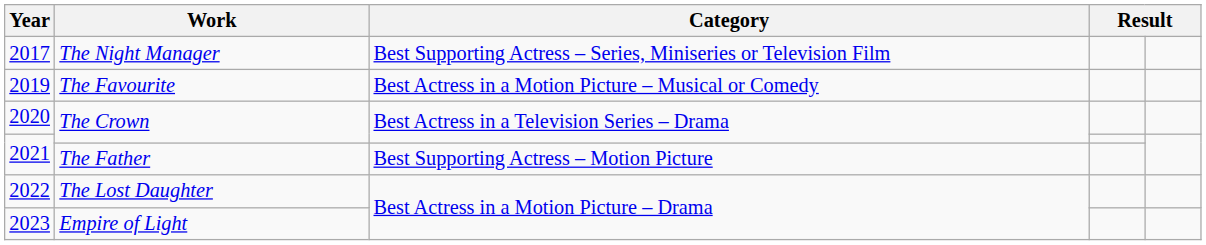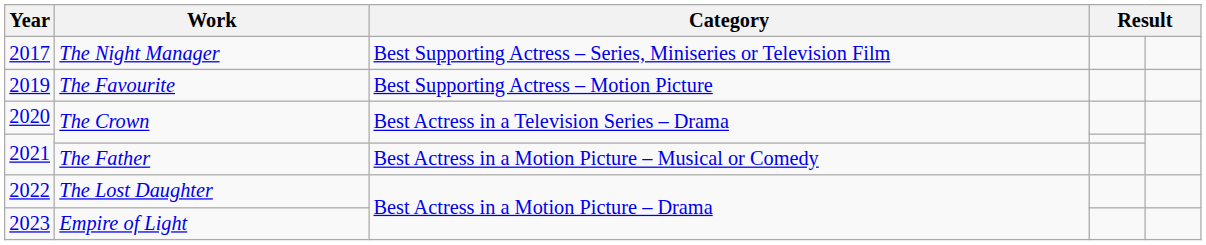2019 | Category: Best Actress in a Motion Picture – Musical or Comedy -> Best Supporting Actress – Motion Picture
2021 / The Father | Category: Best Supporting Actress – Motion Picture -> Best Actress in a Motion Picture – Musical or Comedy
